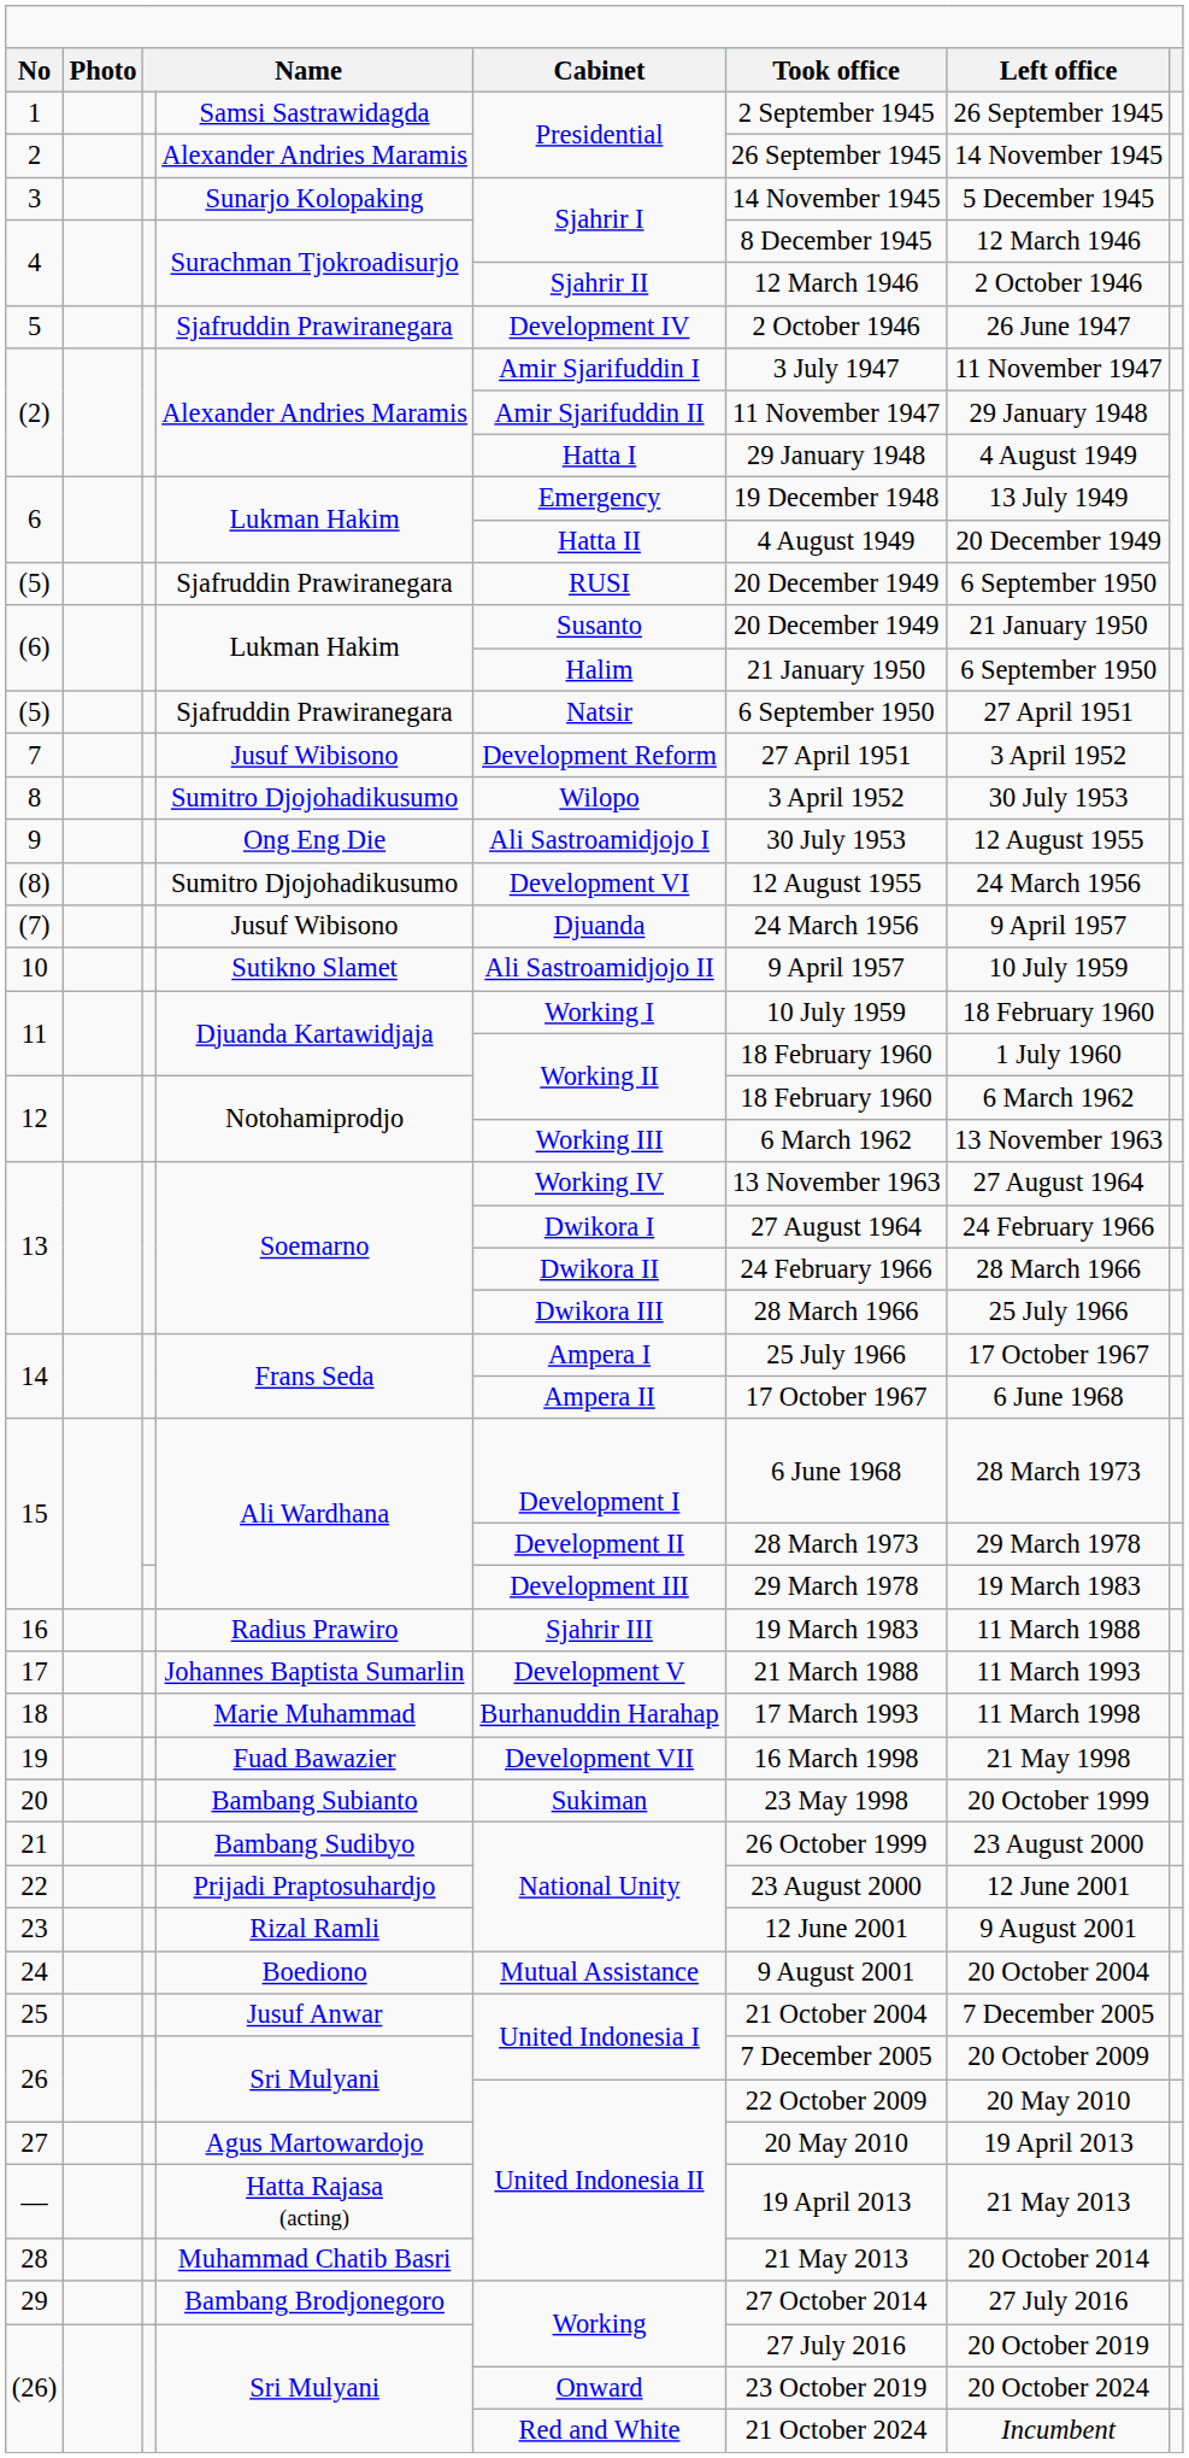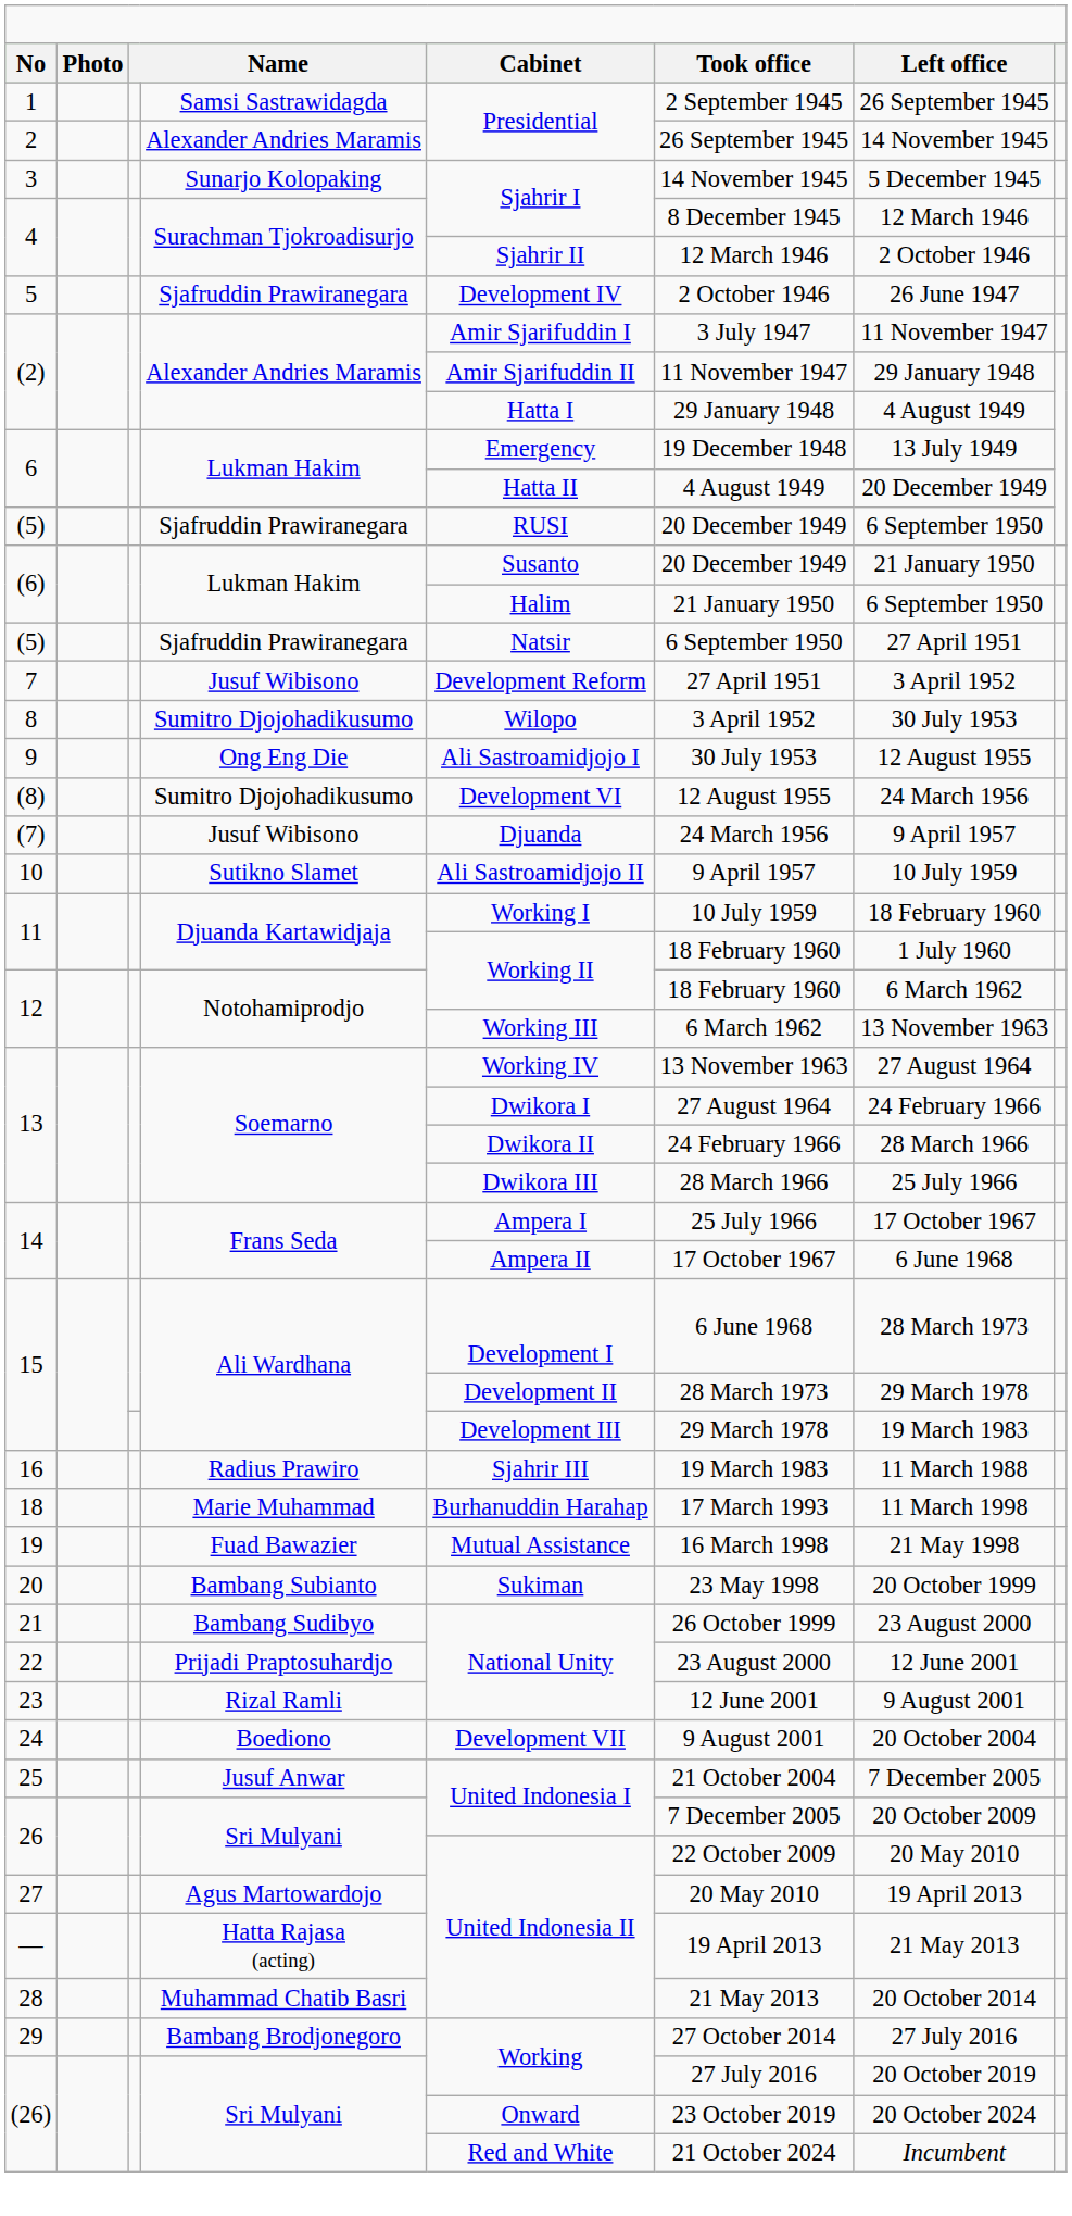- row: 17 | Johannes Baptista Sumarlin | Development V | 21 March 1988 | 11 March 1993
19 | column 5: Development VII -> Mutual Assistance
24 | column 5: Mutual Assistance -> Development VII
